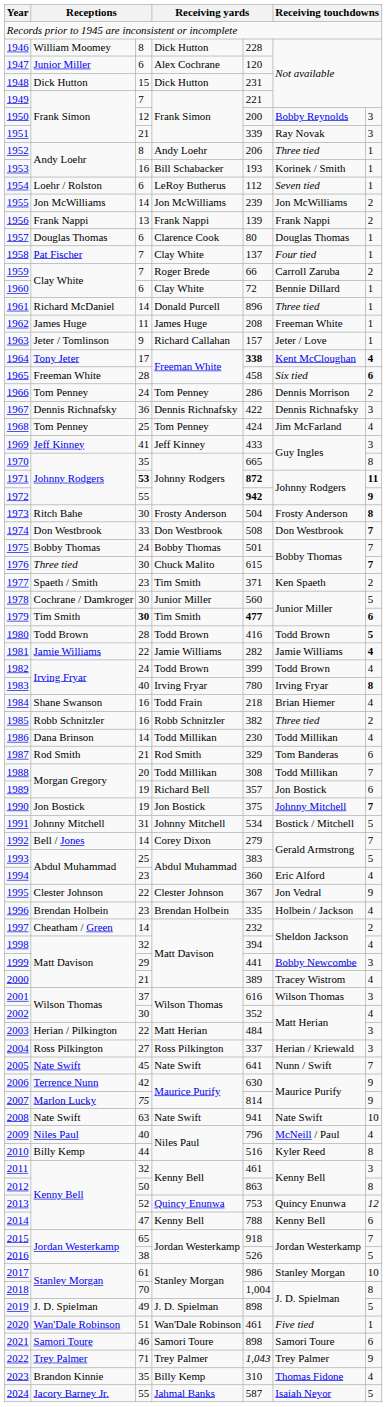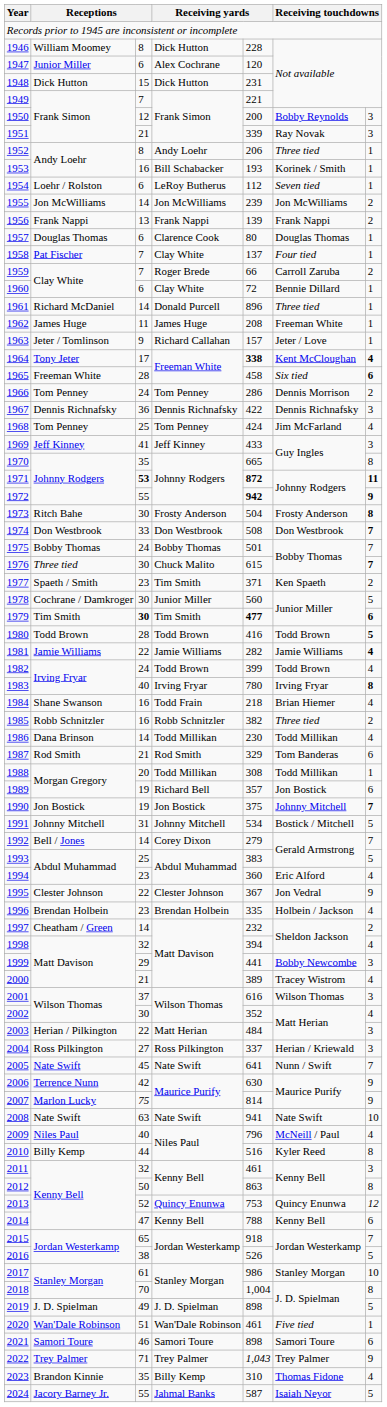1988 | column 7: 7 -> 1
